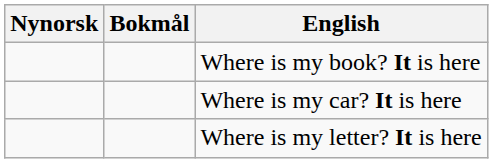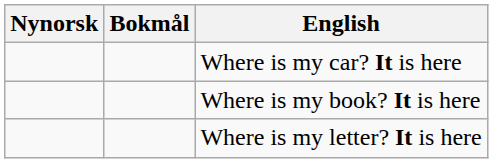rows swapped: Where is my book? It is here <-> Where is my car? It is here
